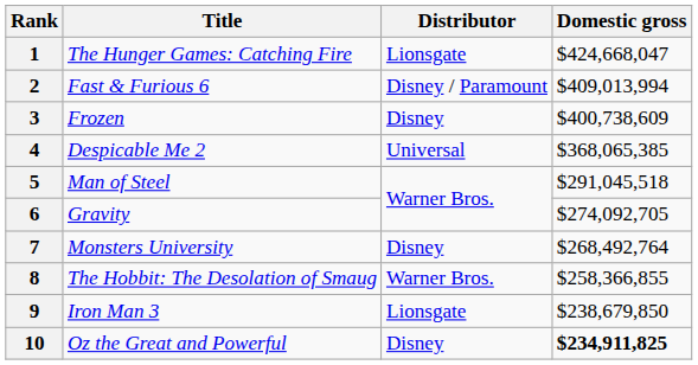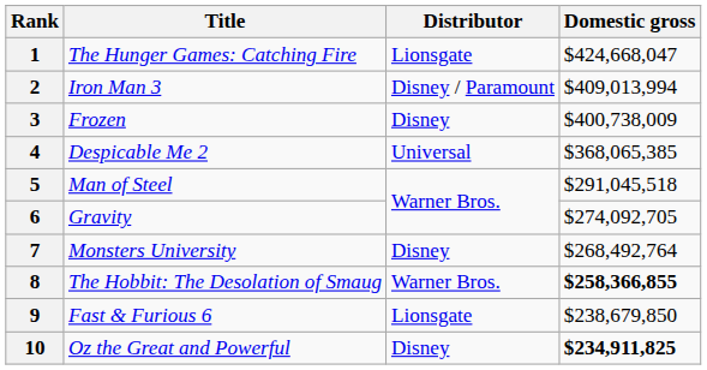2 | Title: Fast & Furious 6 -> Iron Man 3
3 | Domestic gross: $400,738,609 -> $400,738,009
8 | Domestic gross: normal -> bold
9 | Title: Iron Man 3 -> Fast & Furious 6
